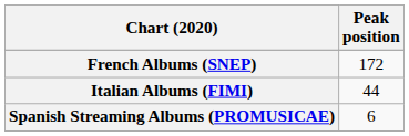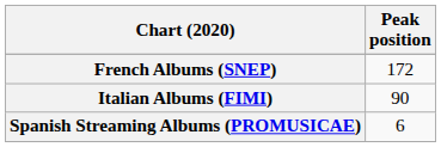Italian Albums (FIMI) | Peak position: 44 -> 90
